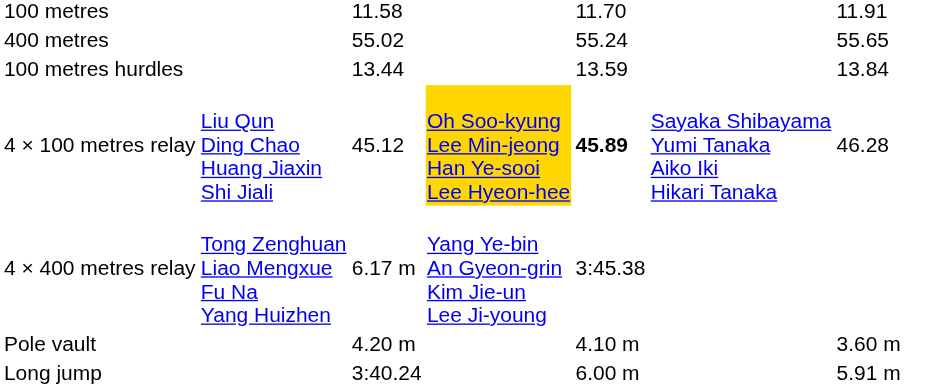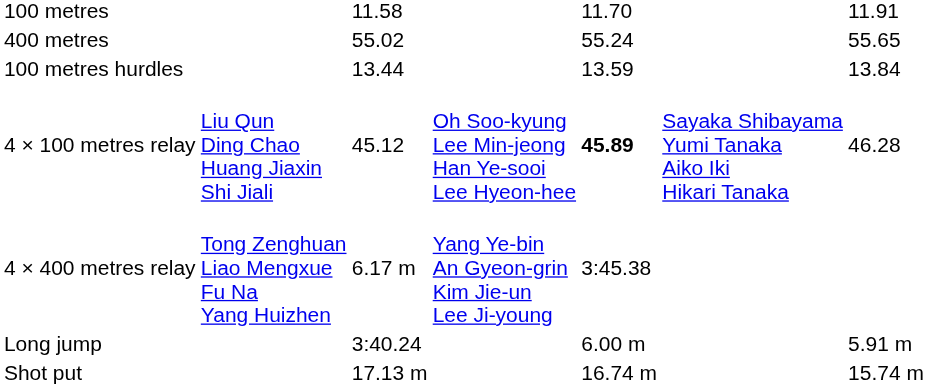4 × 100 metres relay | column 4: gold background -> no background
- row: Pole vault | 4.20 m | 4.10 m | 3.60 m
+ row: Shot put | 17.13 m | 16.74 m | 15.74 m
